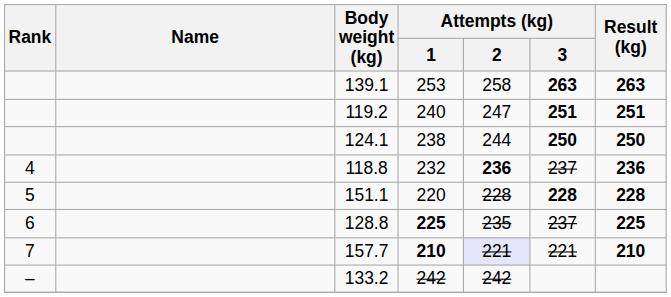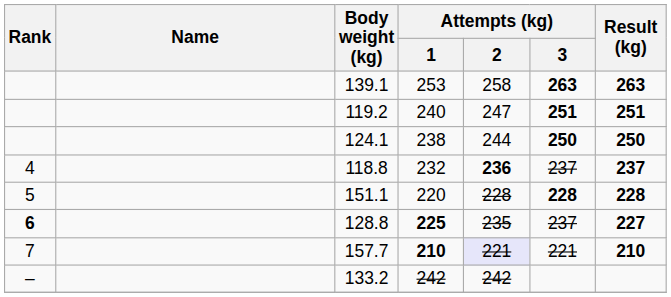118.8 | Result (kg): 236 -> 237
128.8 | Rank: normal -> bold
128.8 | Result (kg): 225 -> 227
